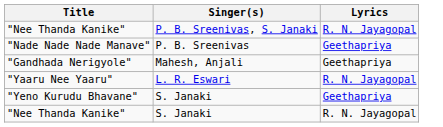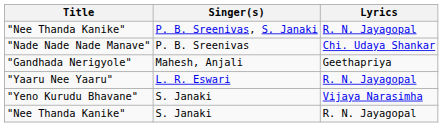"Nade Nade Nade Manave" | Lyrics: Geethapriya -> Chi. Udaya Shankar
"Yeno Kurudu Bhavane" | Lyrics: Geethapriya -> Vijaya Narasimha
